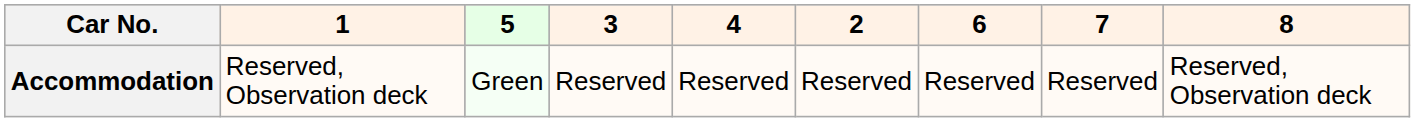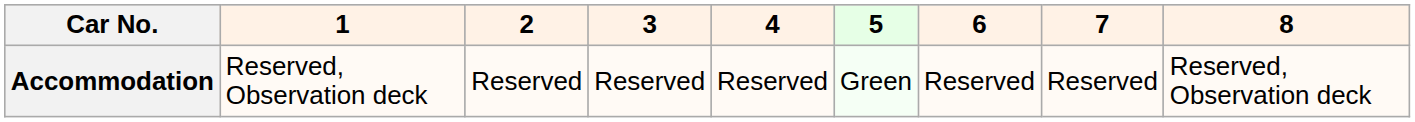columns swapped: 2 <-> 5
